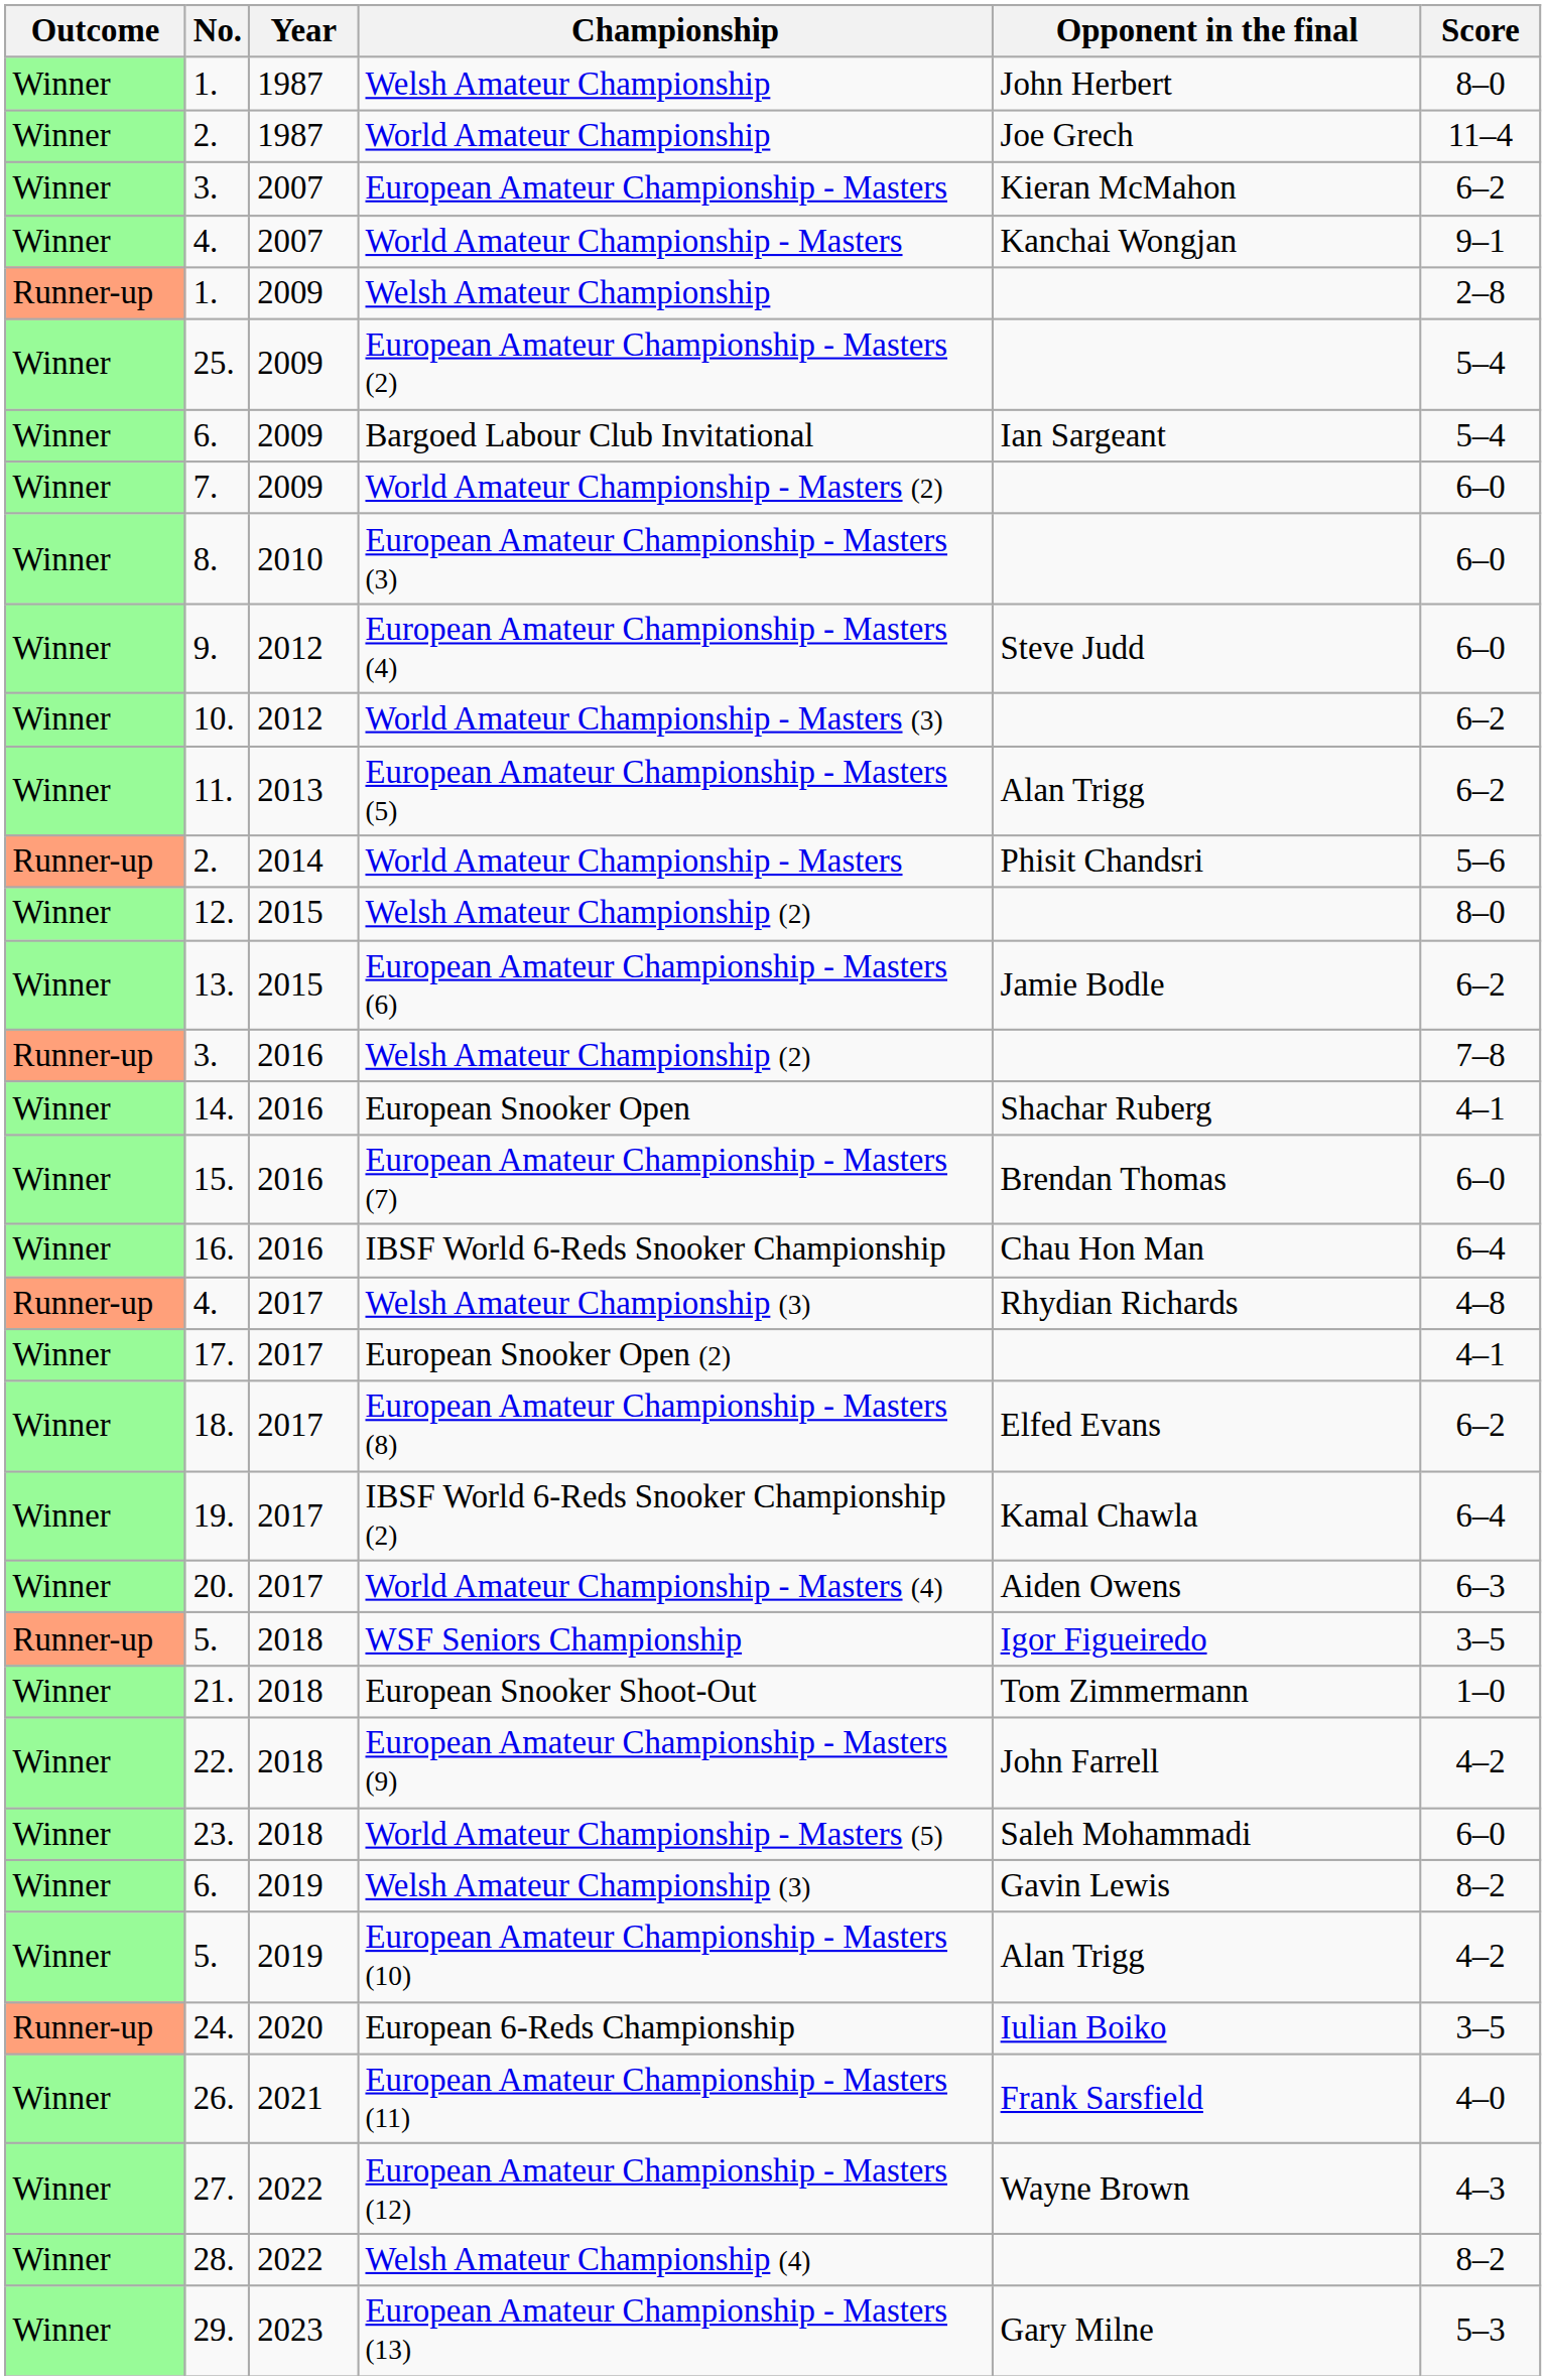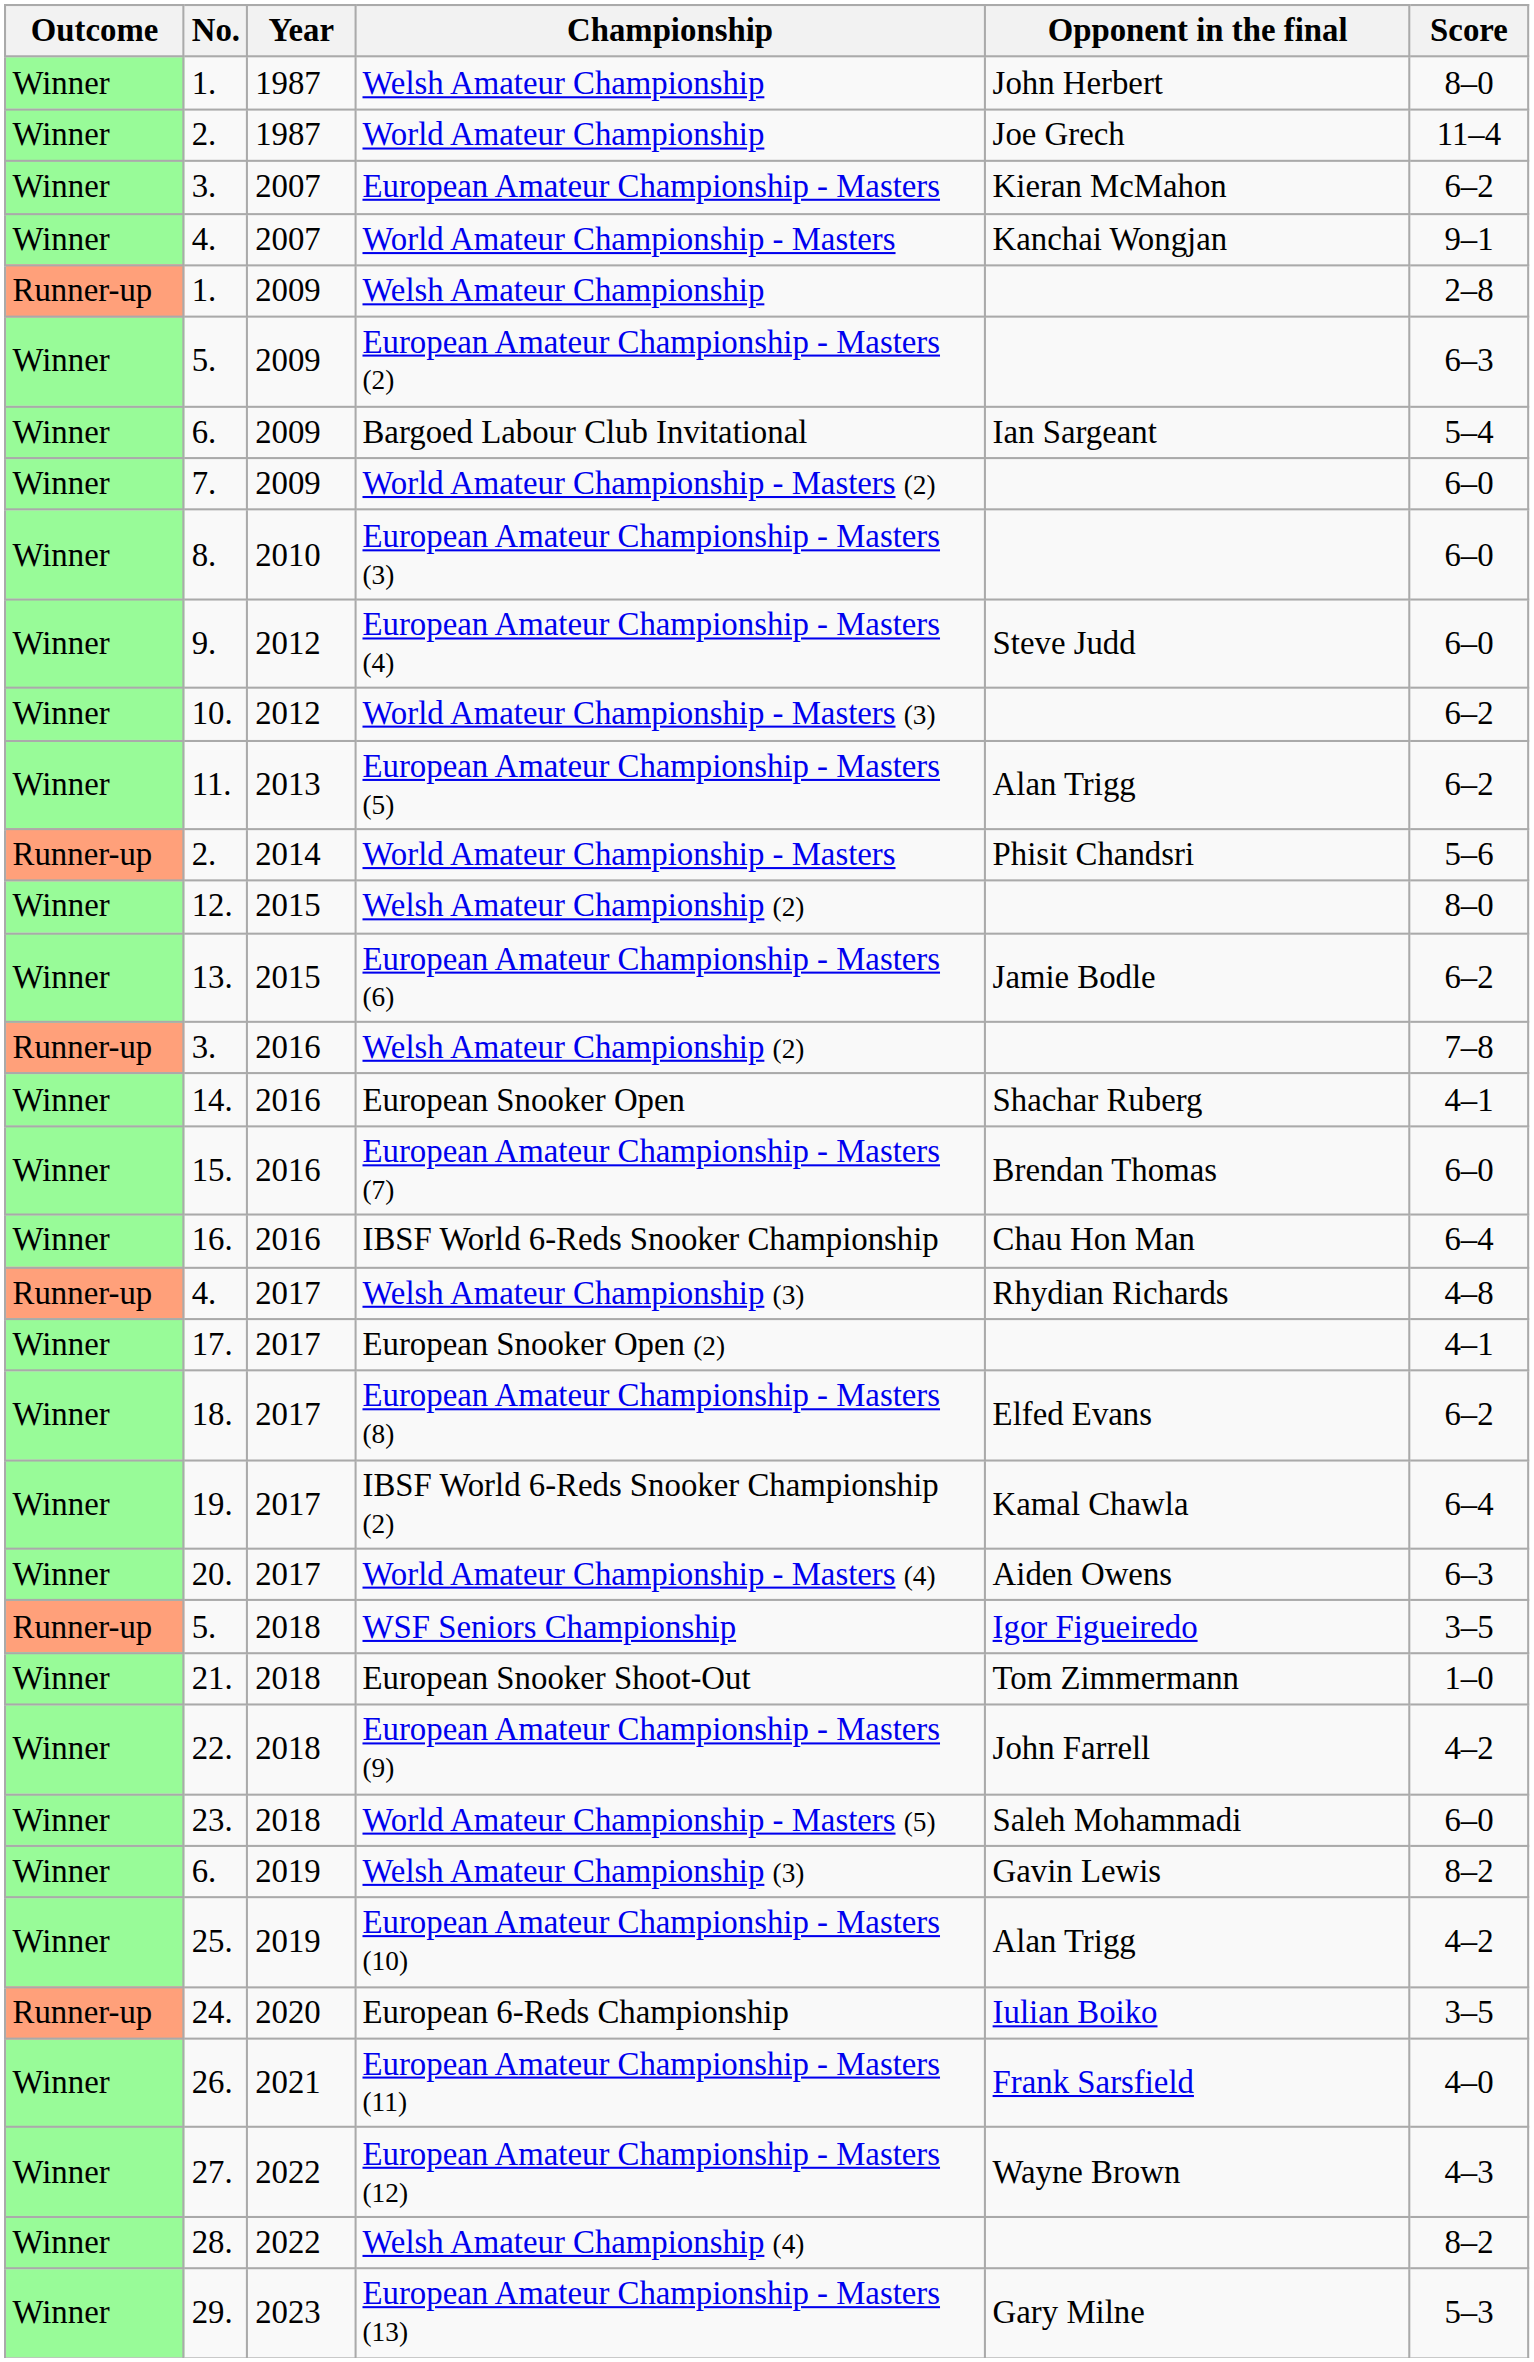European Amateur Championship - Masters (2) | No.: 25. -> 5.
European Amateur Championship - Masters (2) | Score: 5–4 -> 6–3
European Amateur Championship - Masters (10) | No.: 5. -> 25.
